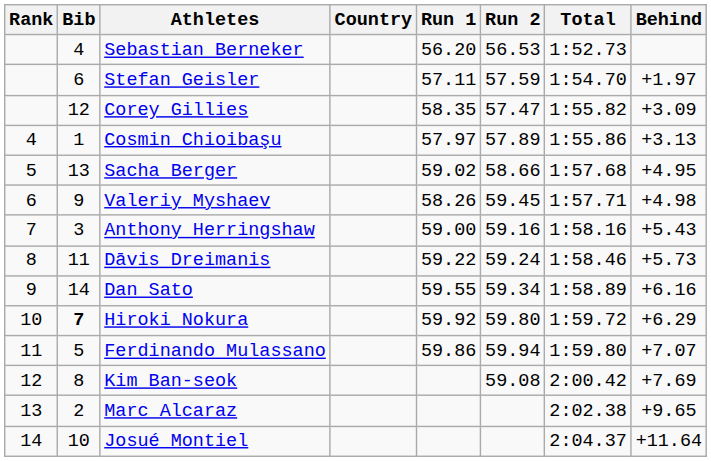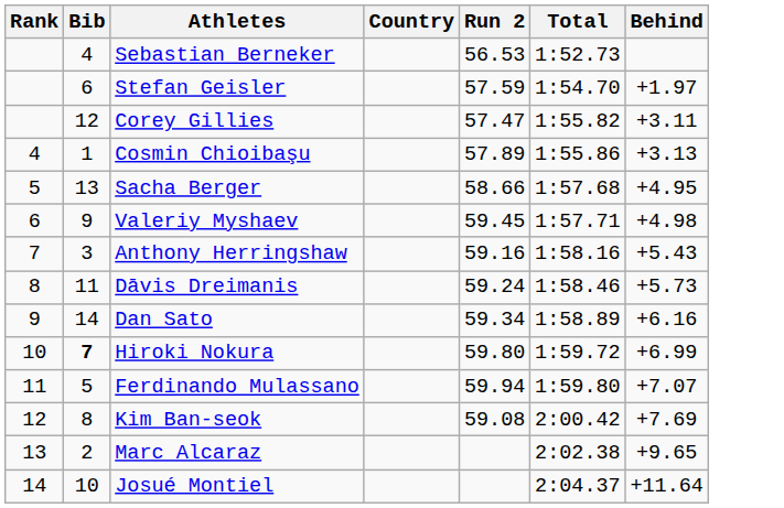- column: Run 1 | 56.20 | 57.11 | 58.35 | 57.97 | 59.02 | 58.26 | 59.00 | 59.22 | 59.55 | 59.92 | 59.86
Corey Gillies | Behind: +3.09 -> +3.11
Hiroki Nokura | Behind: +6.29 -> +6.99
